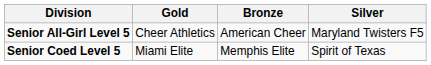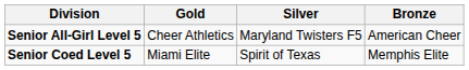columns swapped: Silver <-> Bronze
